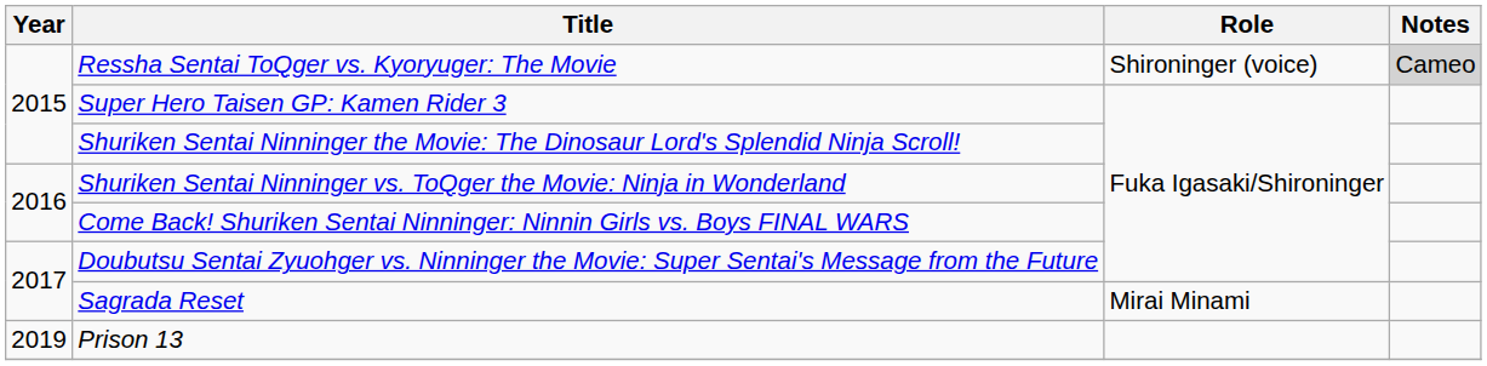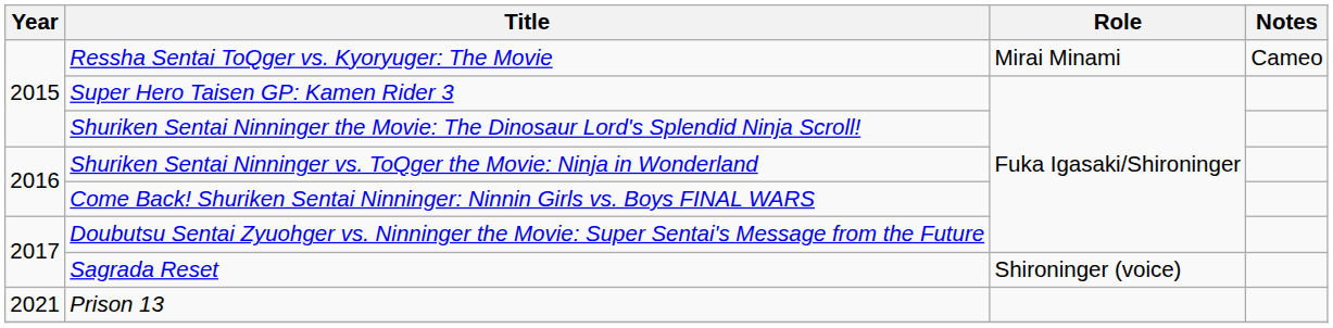Ressha Sentai ToQger vs. Kyoryuger: The Movie | Role: Shironinger (voice) -> Mirai Minami
Ressha Sentai ToQger vs. Kyoryuger: The Movie | Notes: lightgrey background -> no background
Sagrada Reset | Role: Mirai Minami -> Shironinger (voice)
Prison 13 | Year: 2019 -> 2021
